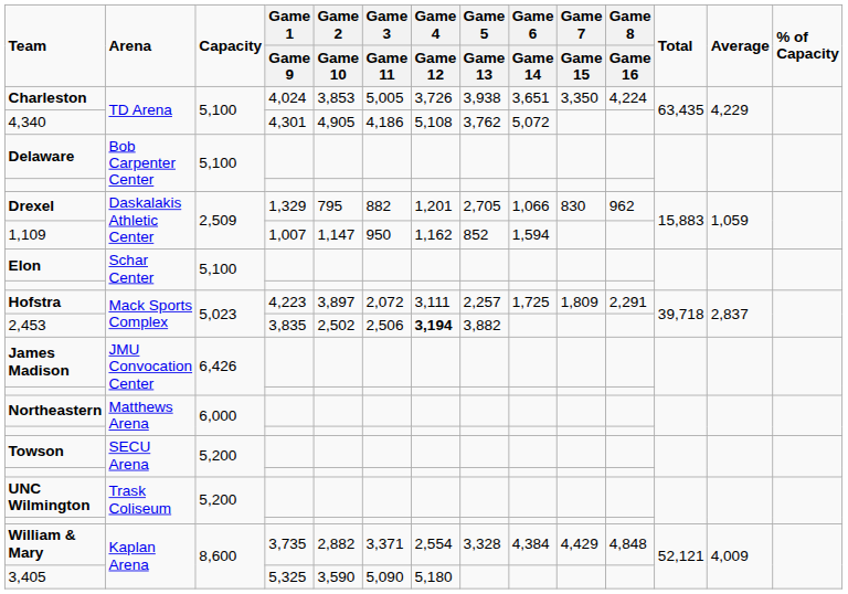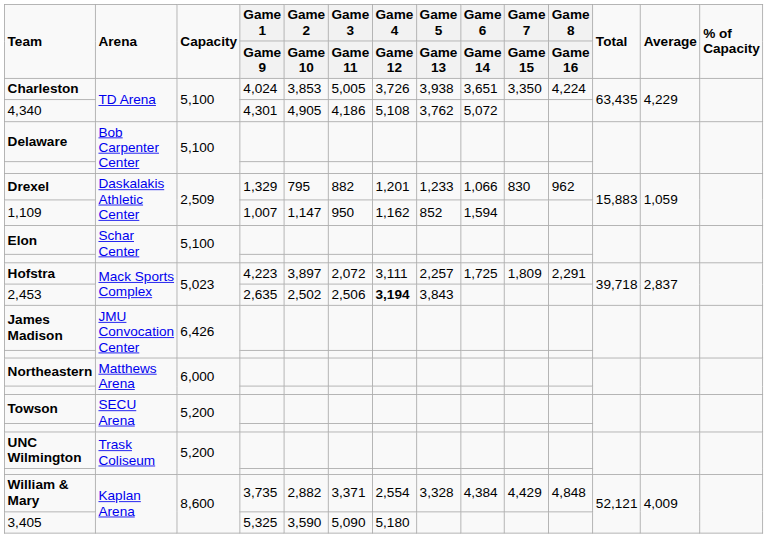Drexel | Game 5 / Game 13: 2,705 -> 1,233
2,453 | Game 1 / Game 9: 3,835 -> 2,635
2,453 | Game 5 / Game 13: 3,882 -> 3,843
